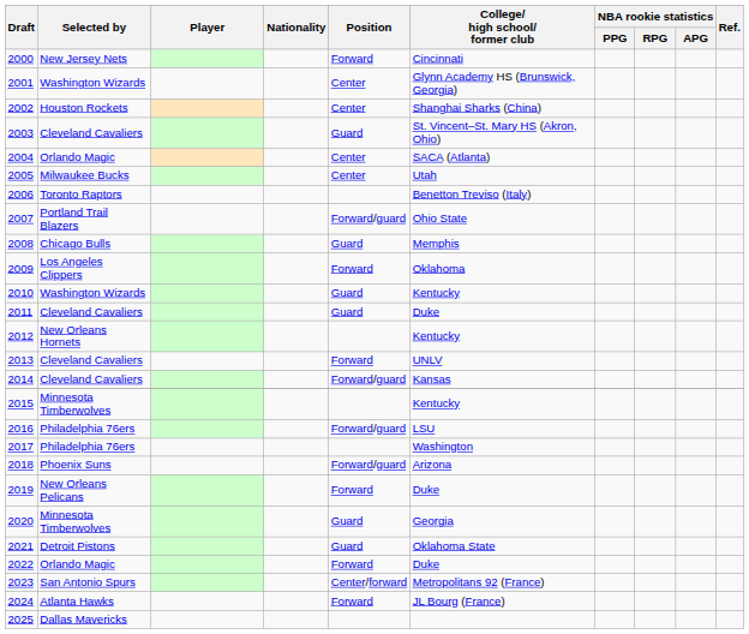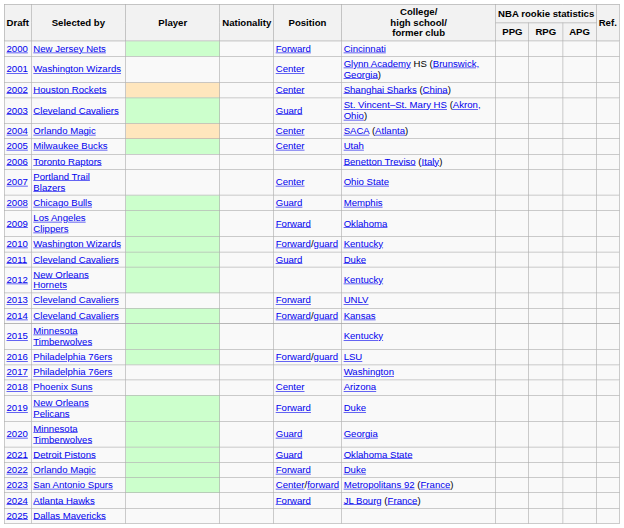2007 | Position: Forward/guard -> Center
2010 | Position: Guard -> Forward/guard
2018 | Position: Forward/guard -> Center
